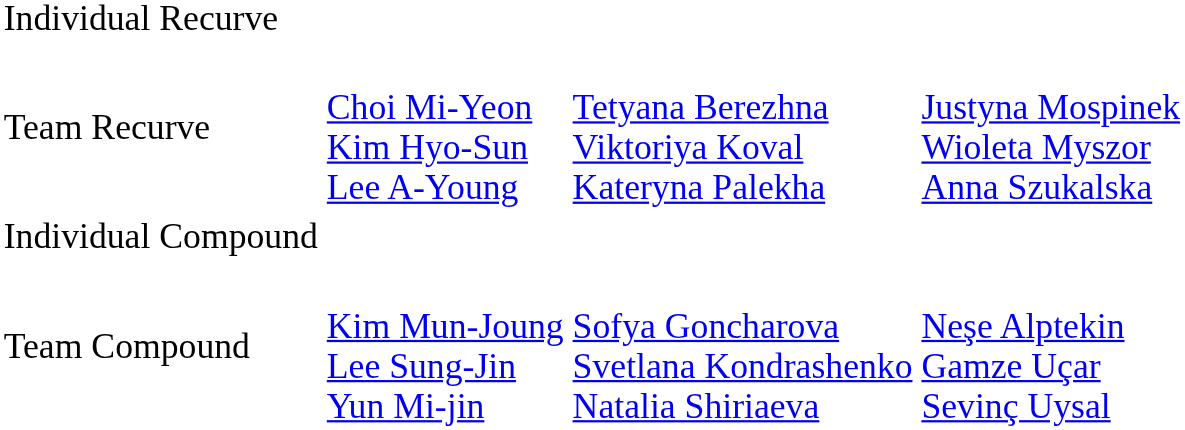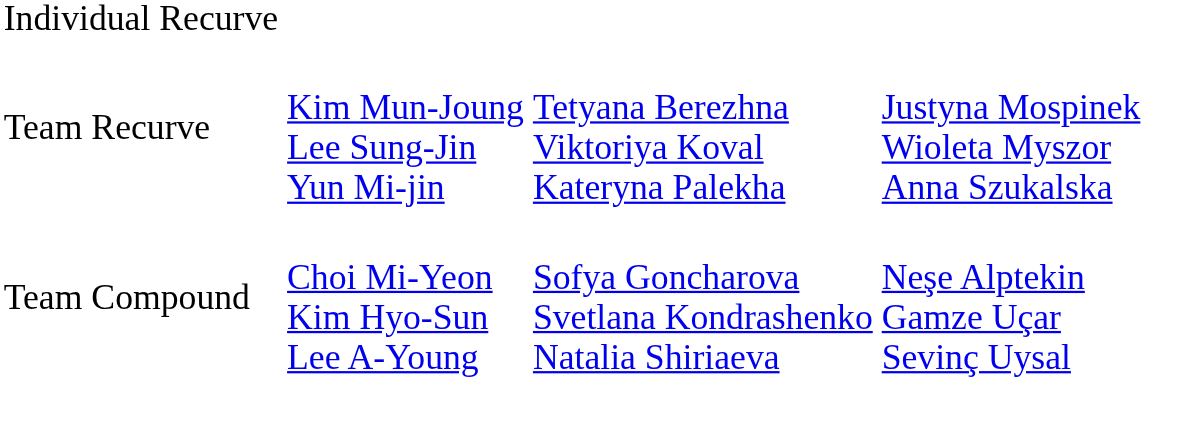Team Recurve | column 2: Choi Mi-Yeon Kim Hyo-Sun Lee A-Young -> Kim Mun-Joung Lee Sung-Jin Yun Mi-jin
- row: Individual Compound
Team Compound | column 2: Kim Mun-Joung Lee Sung-Jin Yun Mi-jin -> Choi Mi-Yeon Kim Hyo-Sun Lee A-Young
